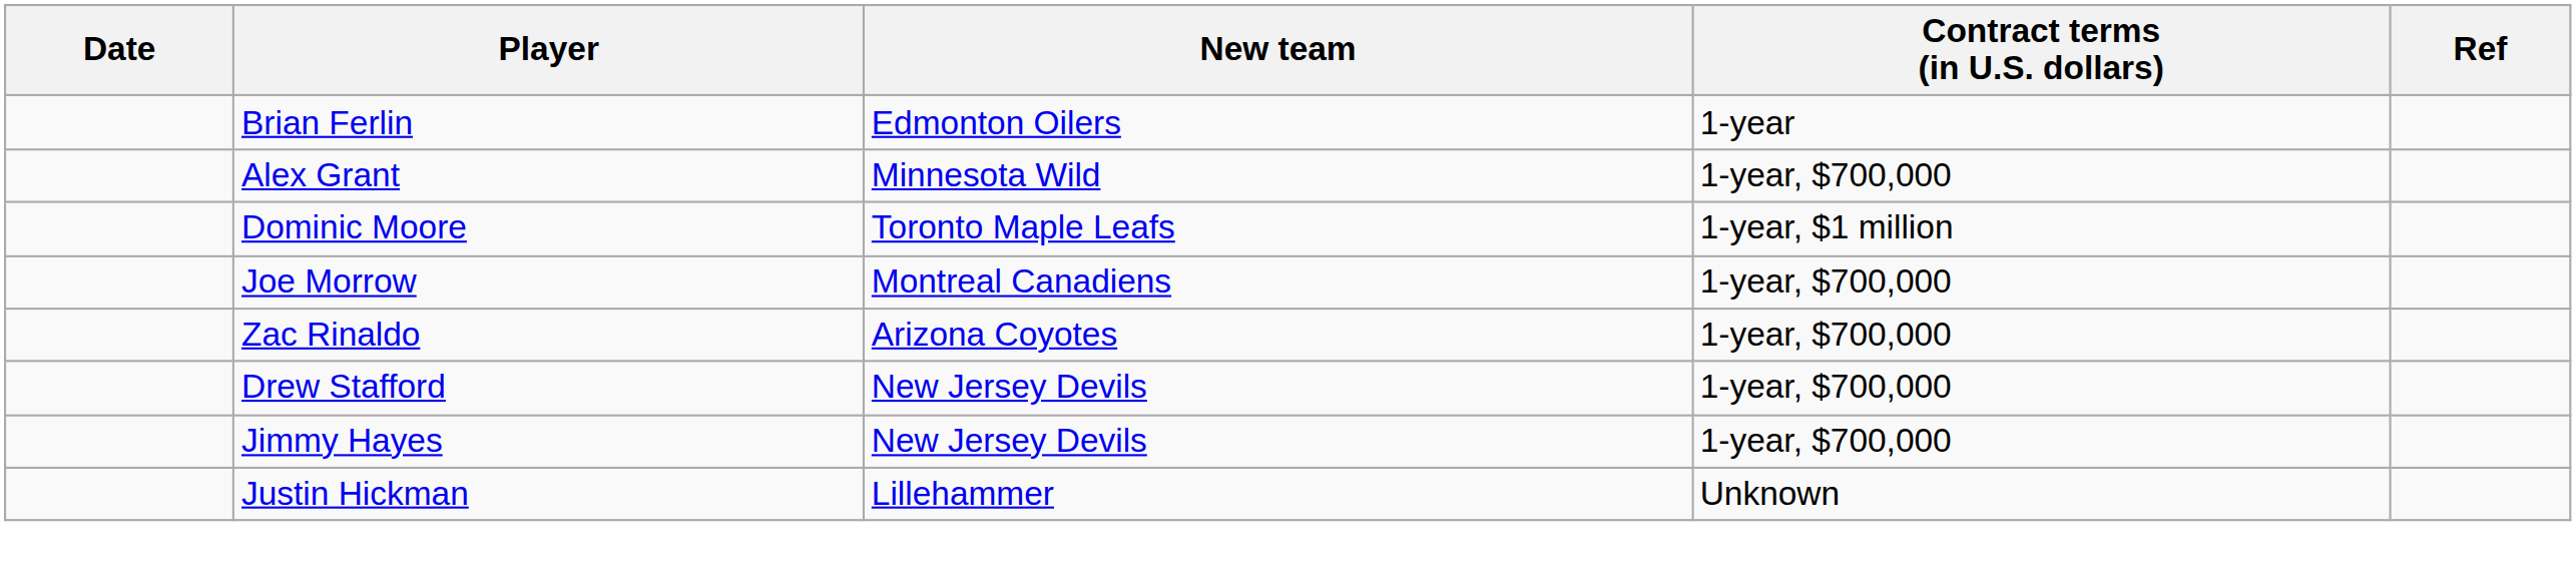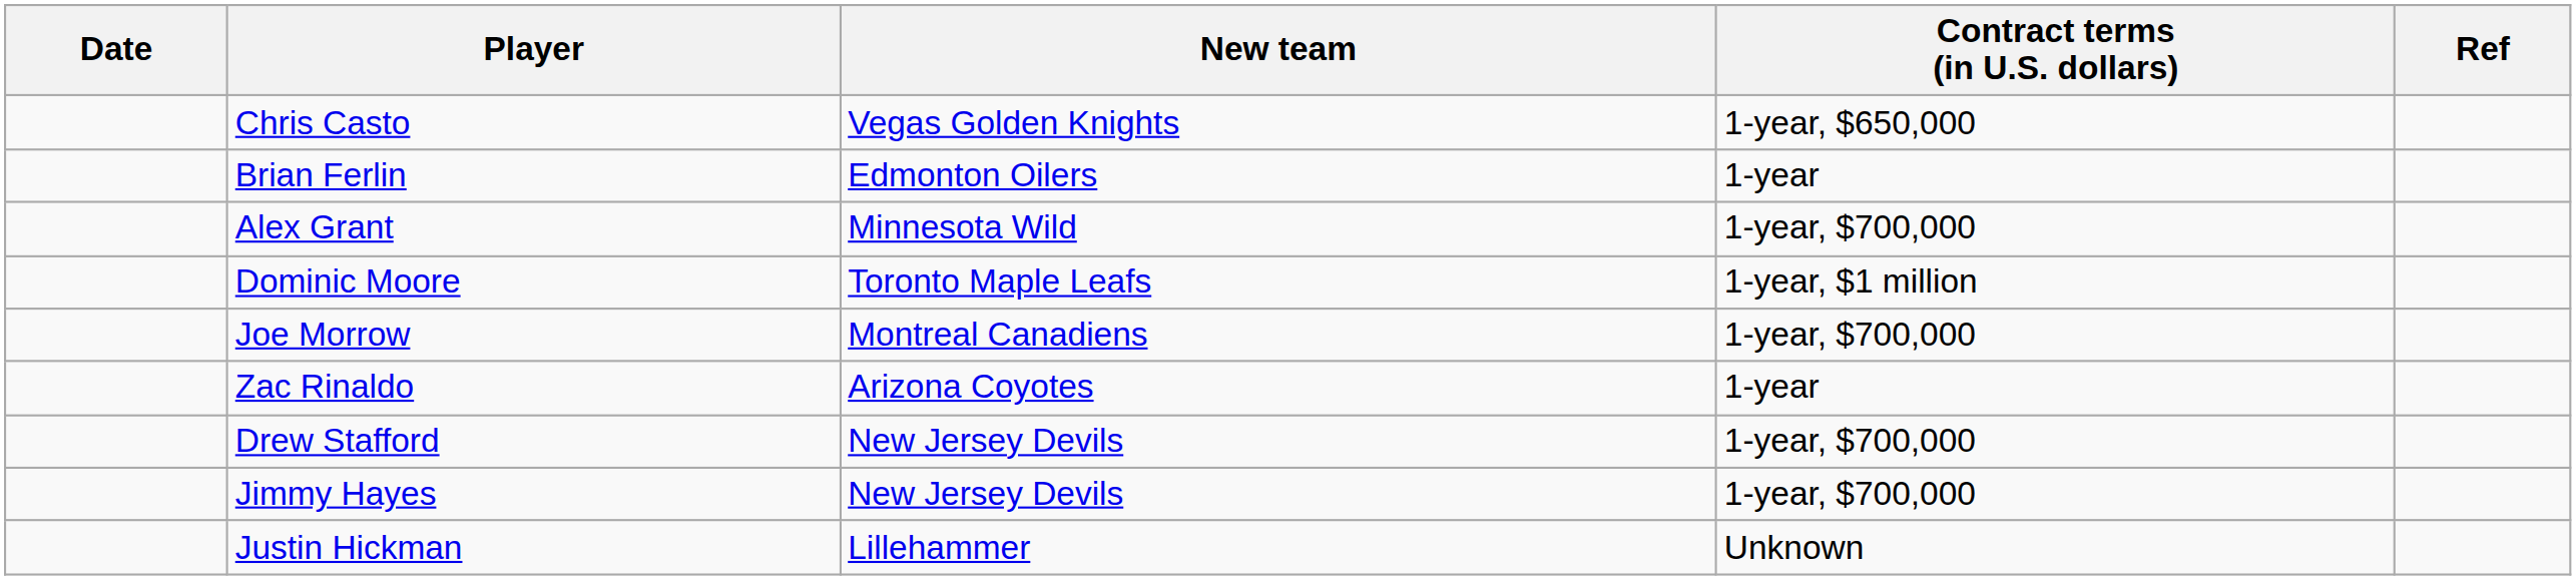+ row: Chris Casto | Vegas Golden Knights | 1-year, $650,000
Zac Rinaldo | Contract terms (in U.S. dollars): 1-year, $700,000 -> 1-year
